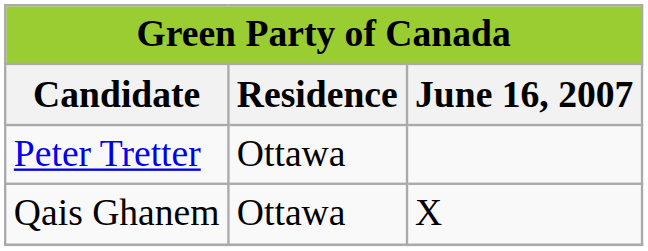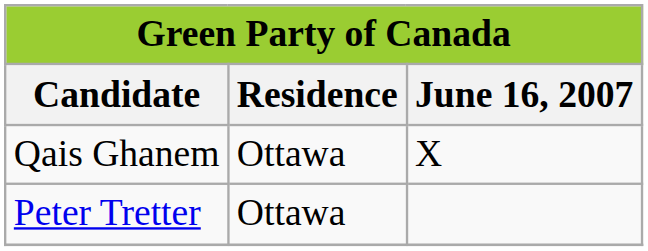rows swapped: Qais Ghanem <-> Peter Tretter
